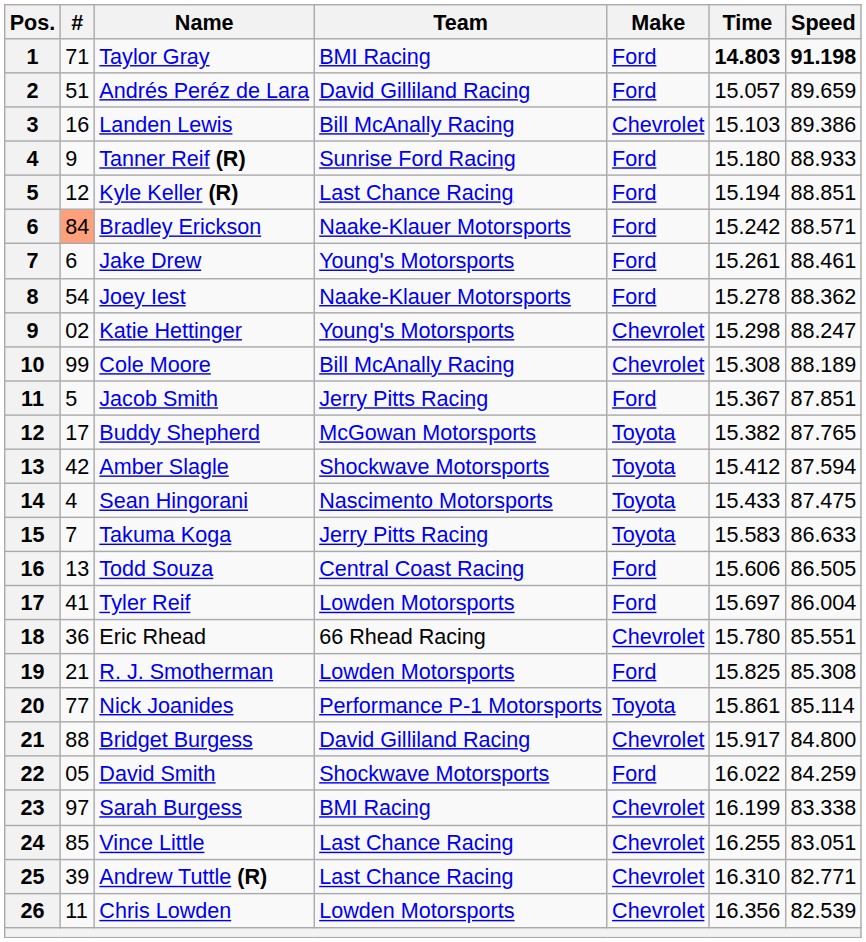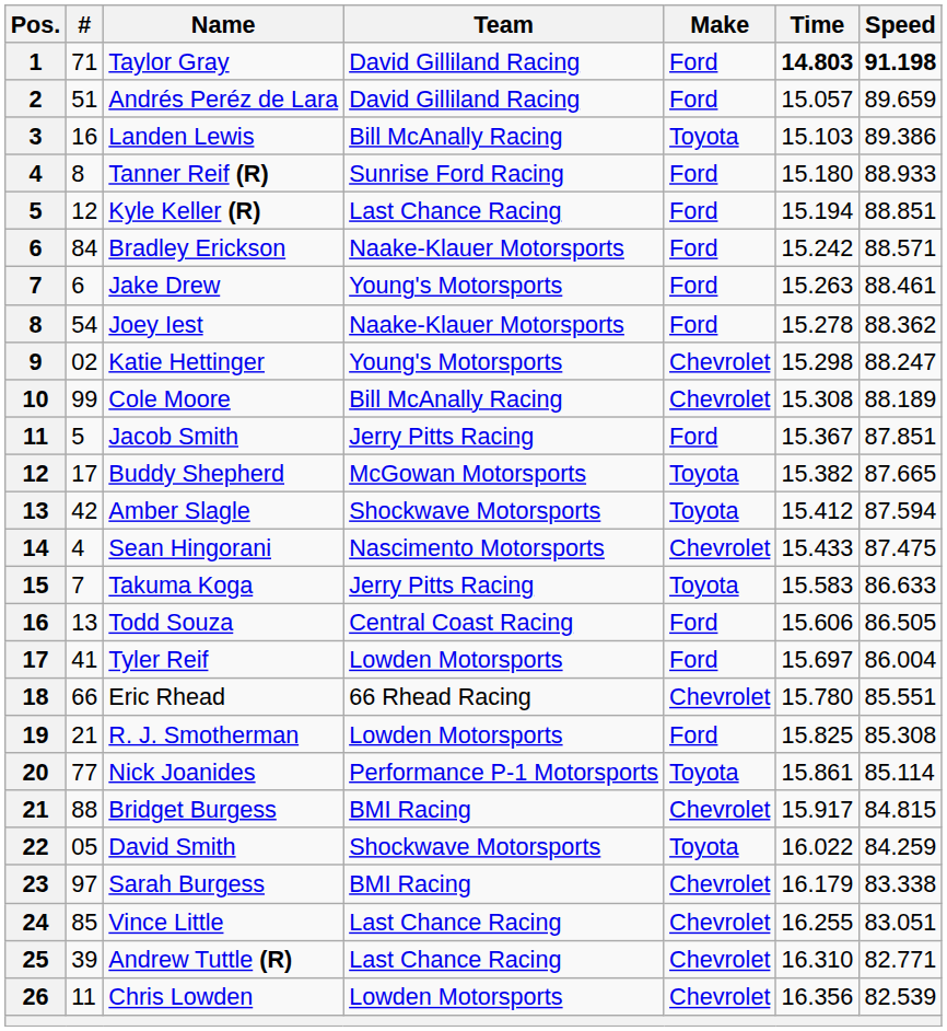Taylor Gray | Team: BMI Racing -> David Gilliland Racing
Landen Lewis | Make: Chevrolet -> Toyota
Tanner Reif (R) | #: 9 -> 8
Bradley Erickson | #: lightsalmon background -> no background
Jake Drew | Time: 15.261 -> 15.263
Buddy Shepherd | Speed: 87.765 -> 87.665
Sean Hingorani | Make: Toyota -> Chevrolet
Eric Rhead | #: 36 -> 66
Bridget Burgess | Team: David Gilliland Racing -> BMI Racing
Bridget Burgess | Speed: 84.800 -> 84.815
David Smith | Make: Ford -> Toyota
Sarah Burgess | Time: 16.199 -> 16.179
